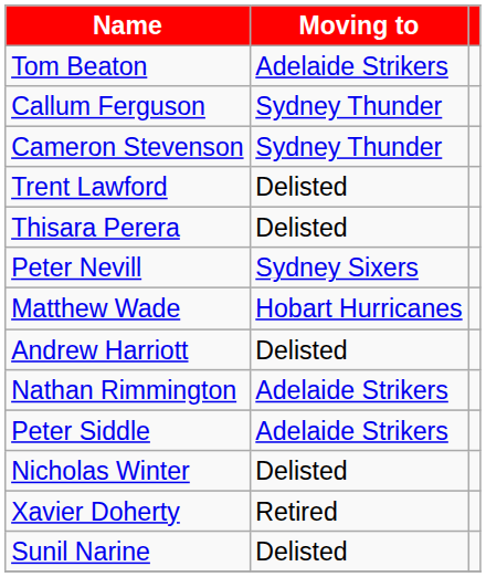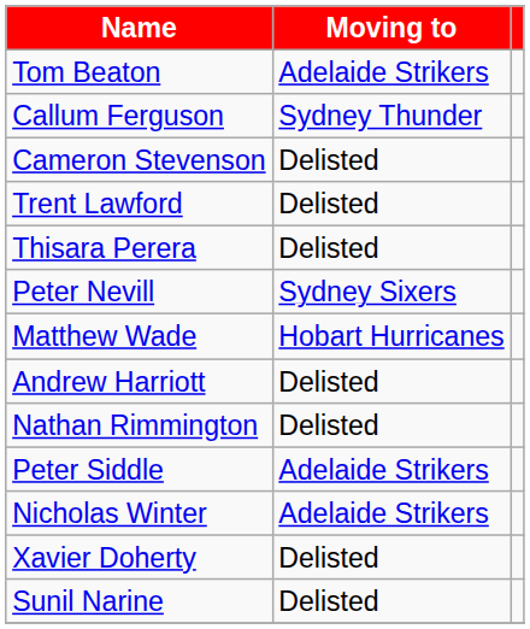Cameron Stevenson | Moving to: Sydney Thunder -> Delisted
Nathan Rimmington | Moving to: Adelaide Strikers -> Delisted
Nicholas Winter | Moving to: Delisted -> Adelaide Strikers
Xavier Doherty | Moving to: Retired -> Delisted
